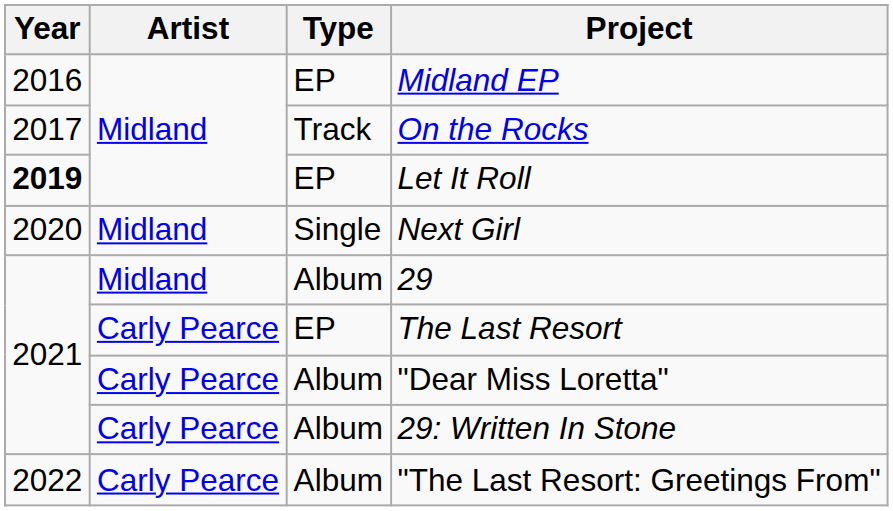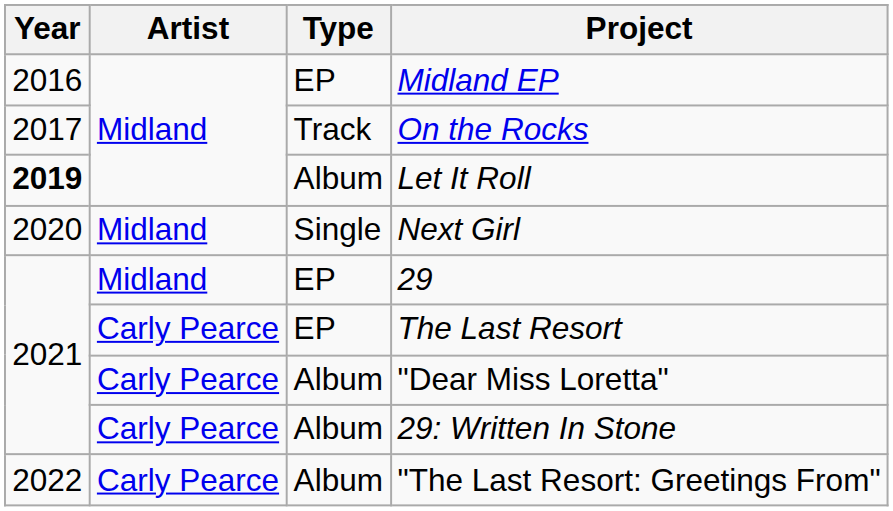Let It Roll | Type: EP -> Album
29 | Type: Album -> EP
